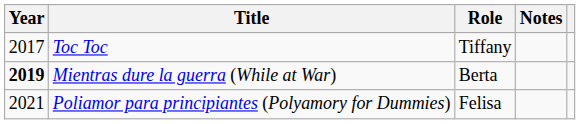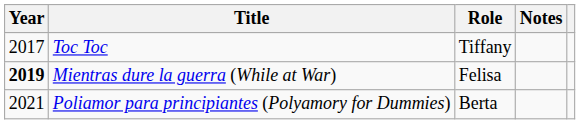Mientras dure la guerra (While at War) | Role: Berta -> Felisa
Poliamor para principiantes (Polyamory for Dummies) | Role: Felisa -> Berta
